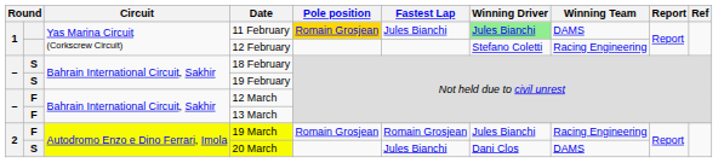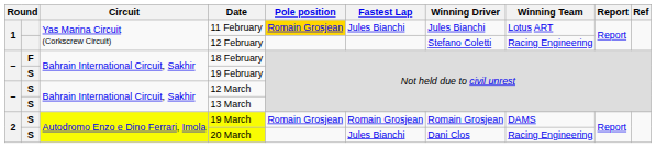11 February | Winning Driver: lightgreen background -> no background
11 February | Winning Team: DAMS -> Lotus ART
18 February | column 2: S -> F
12 March | column 2: F -> S
13 March | column 2: F -> S
19 March | column 2: F -> S
19 March | Winning Driver: Jules Bianchi -> Romain Grosjean
19 March | Winning Team: Racing Engineering -> DAMS
20 March | Winning Team: DAMS -> Racing Engineering
